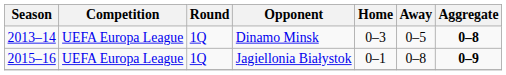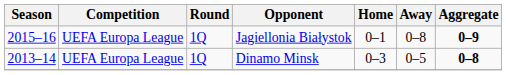rows swapped: Dinamo Minsk <-> Jagiellonia Białystok
